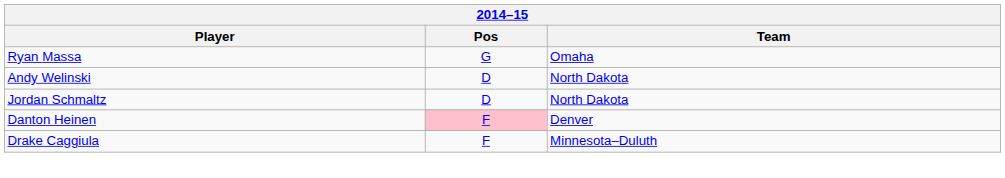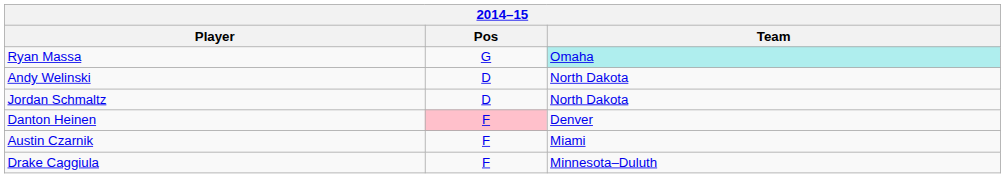Ryan Massa | Team: no background -> paleturquoise background
+ row: Austin Czarnik | F | Miami
